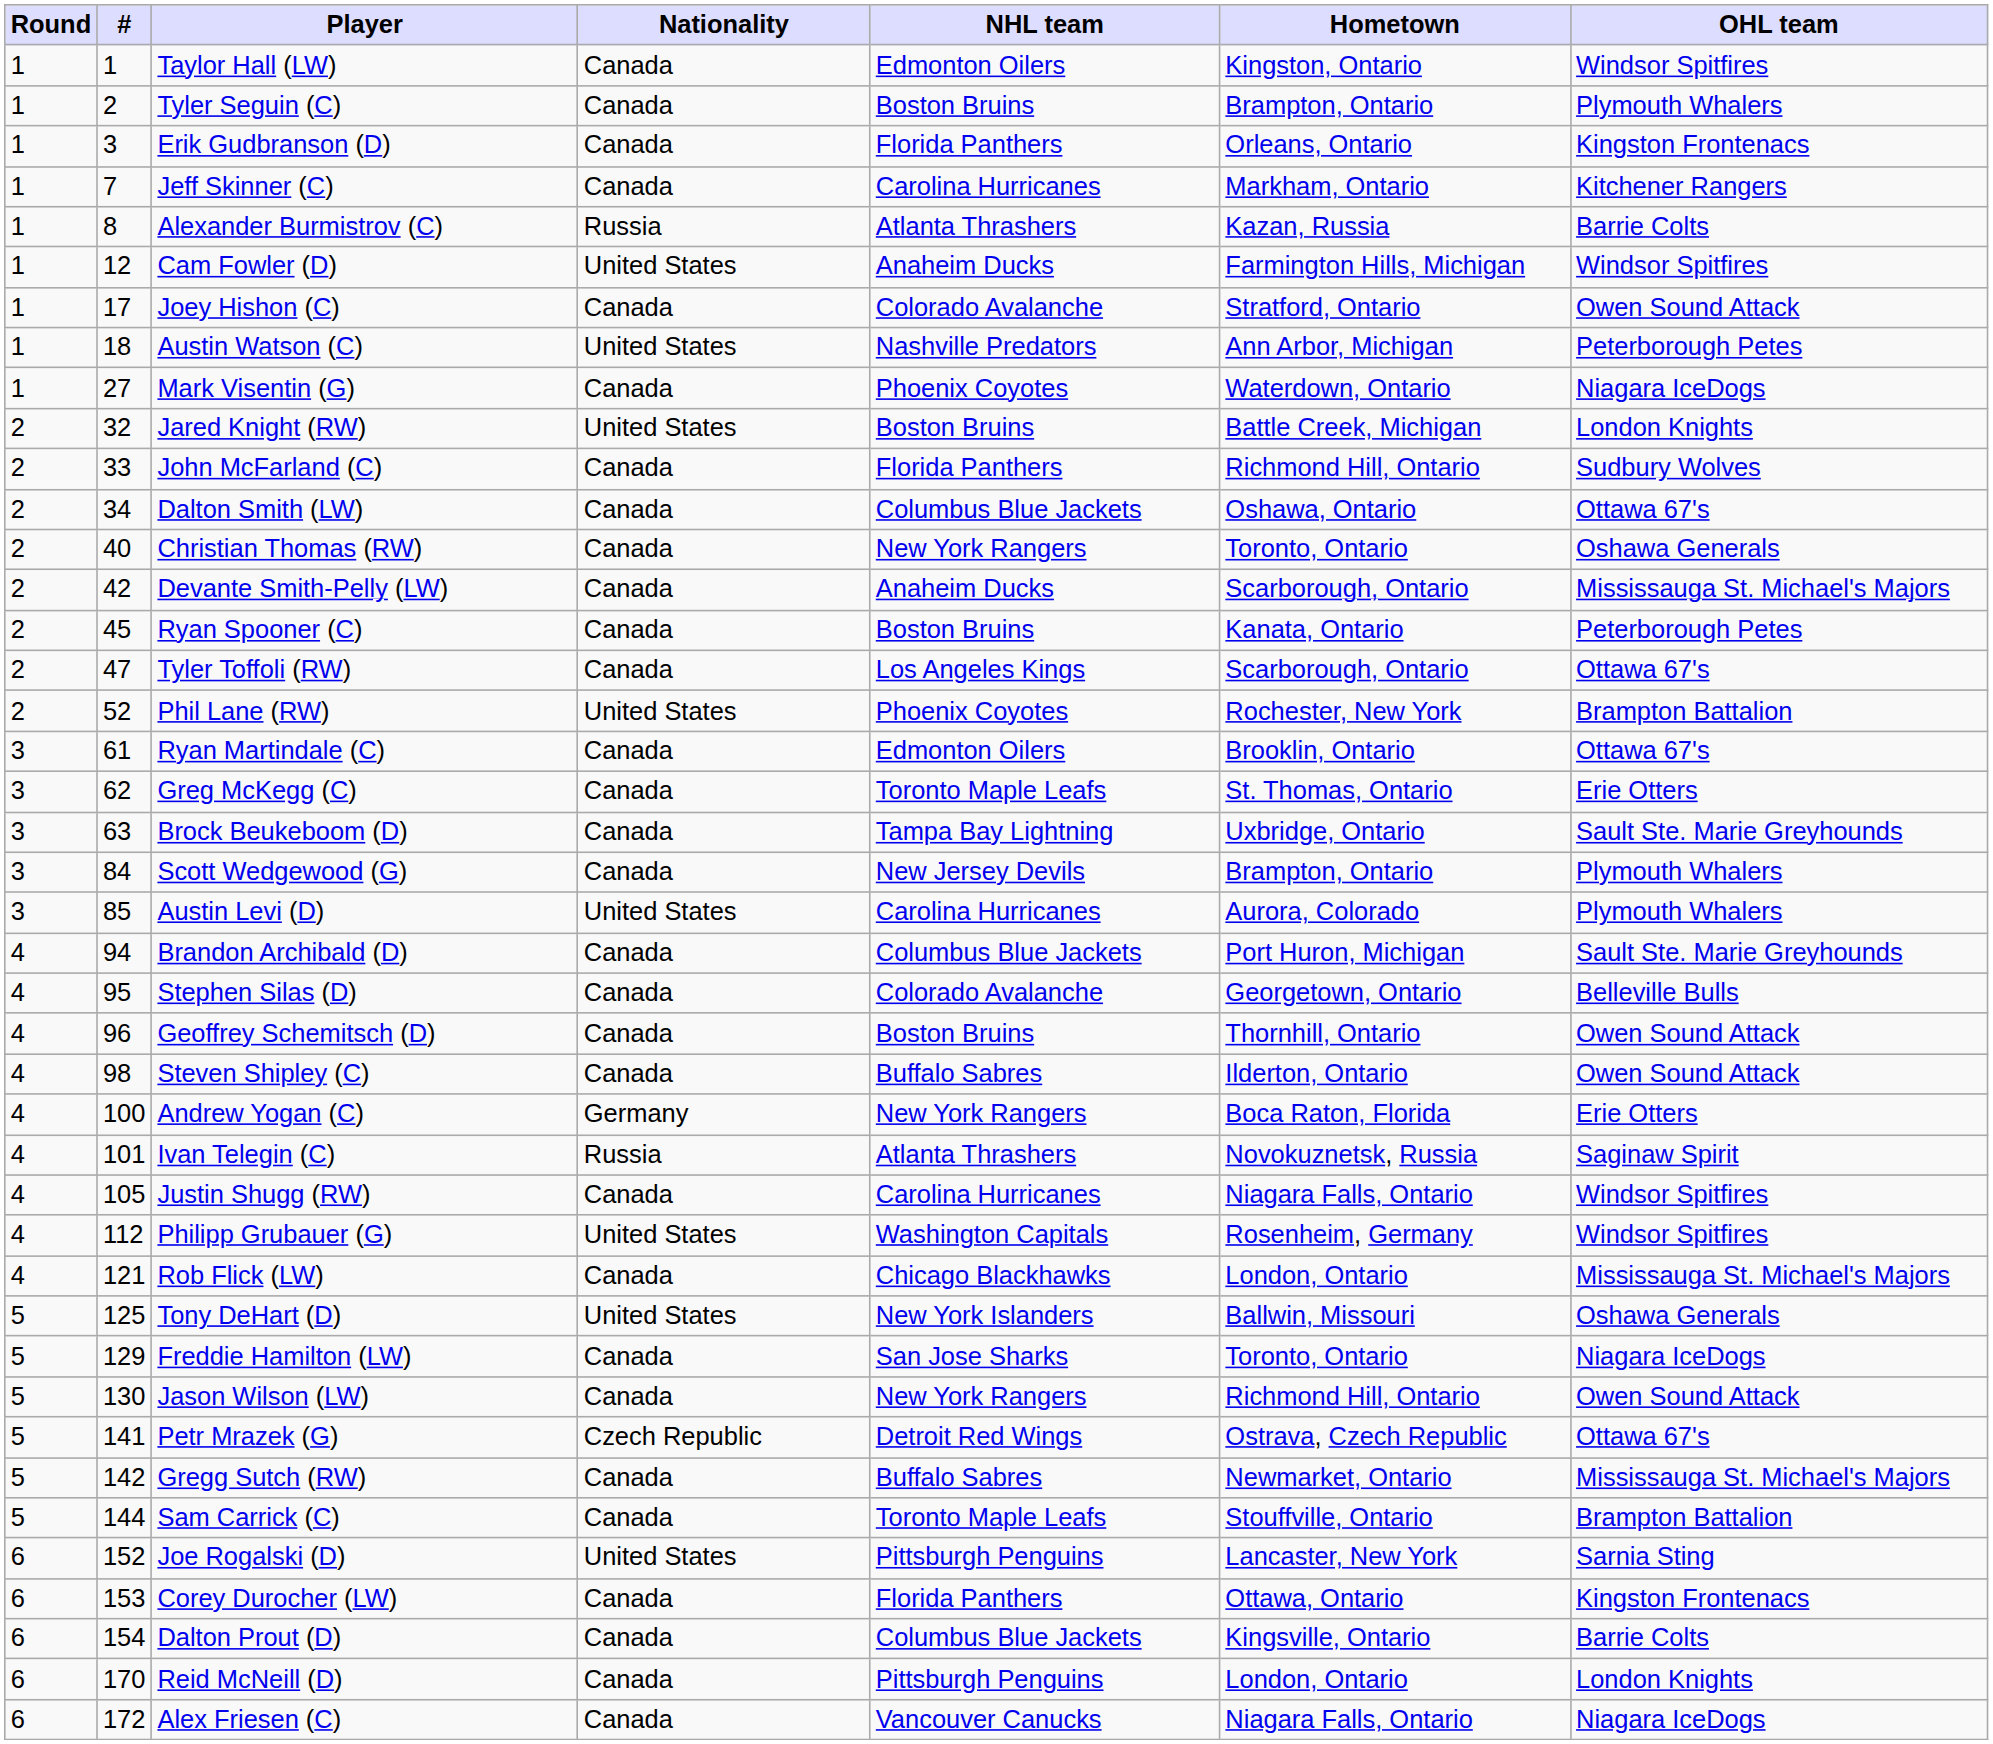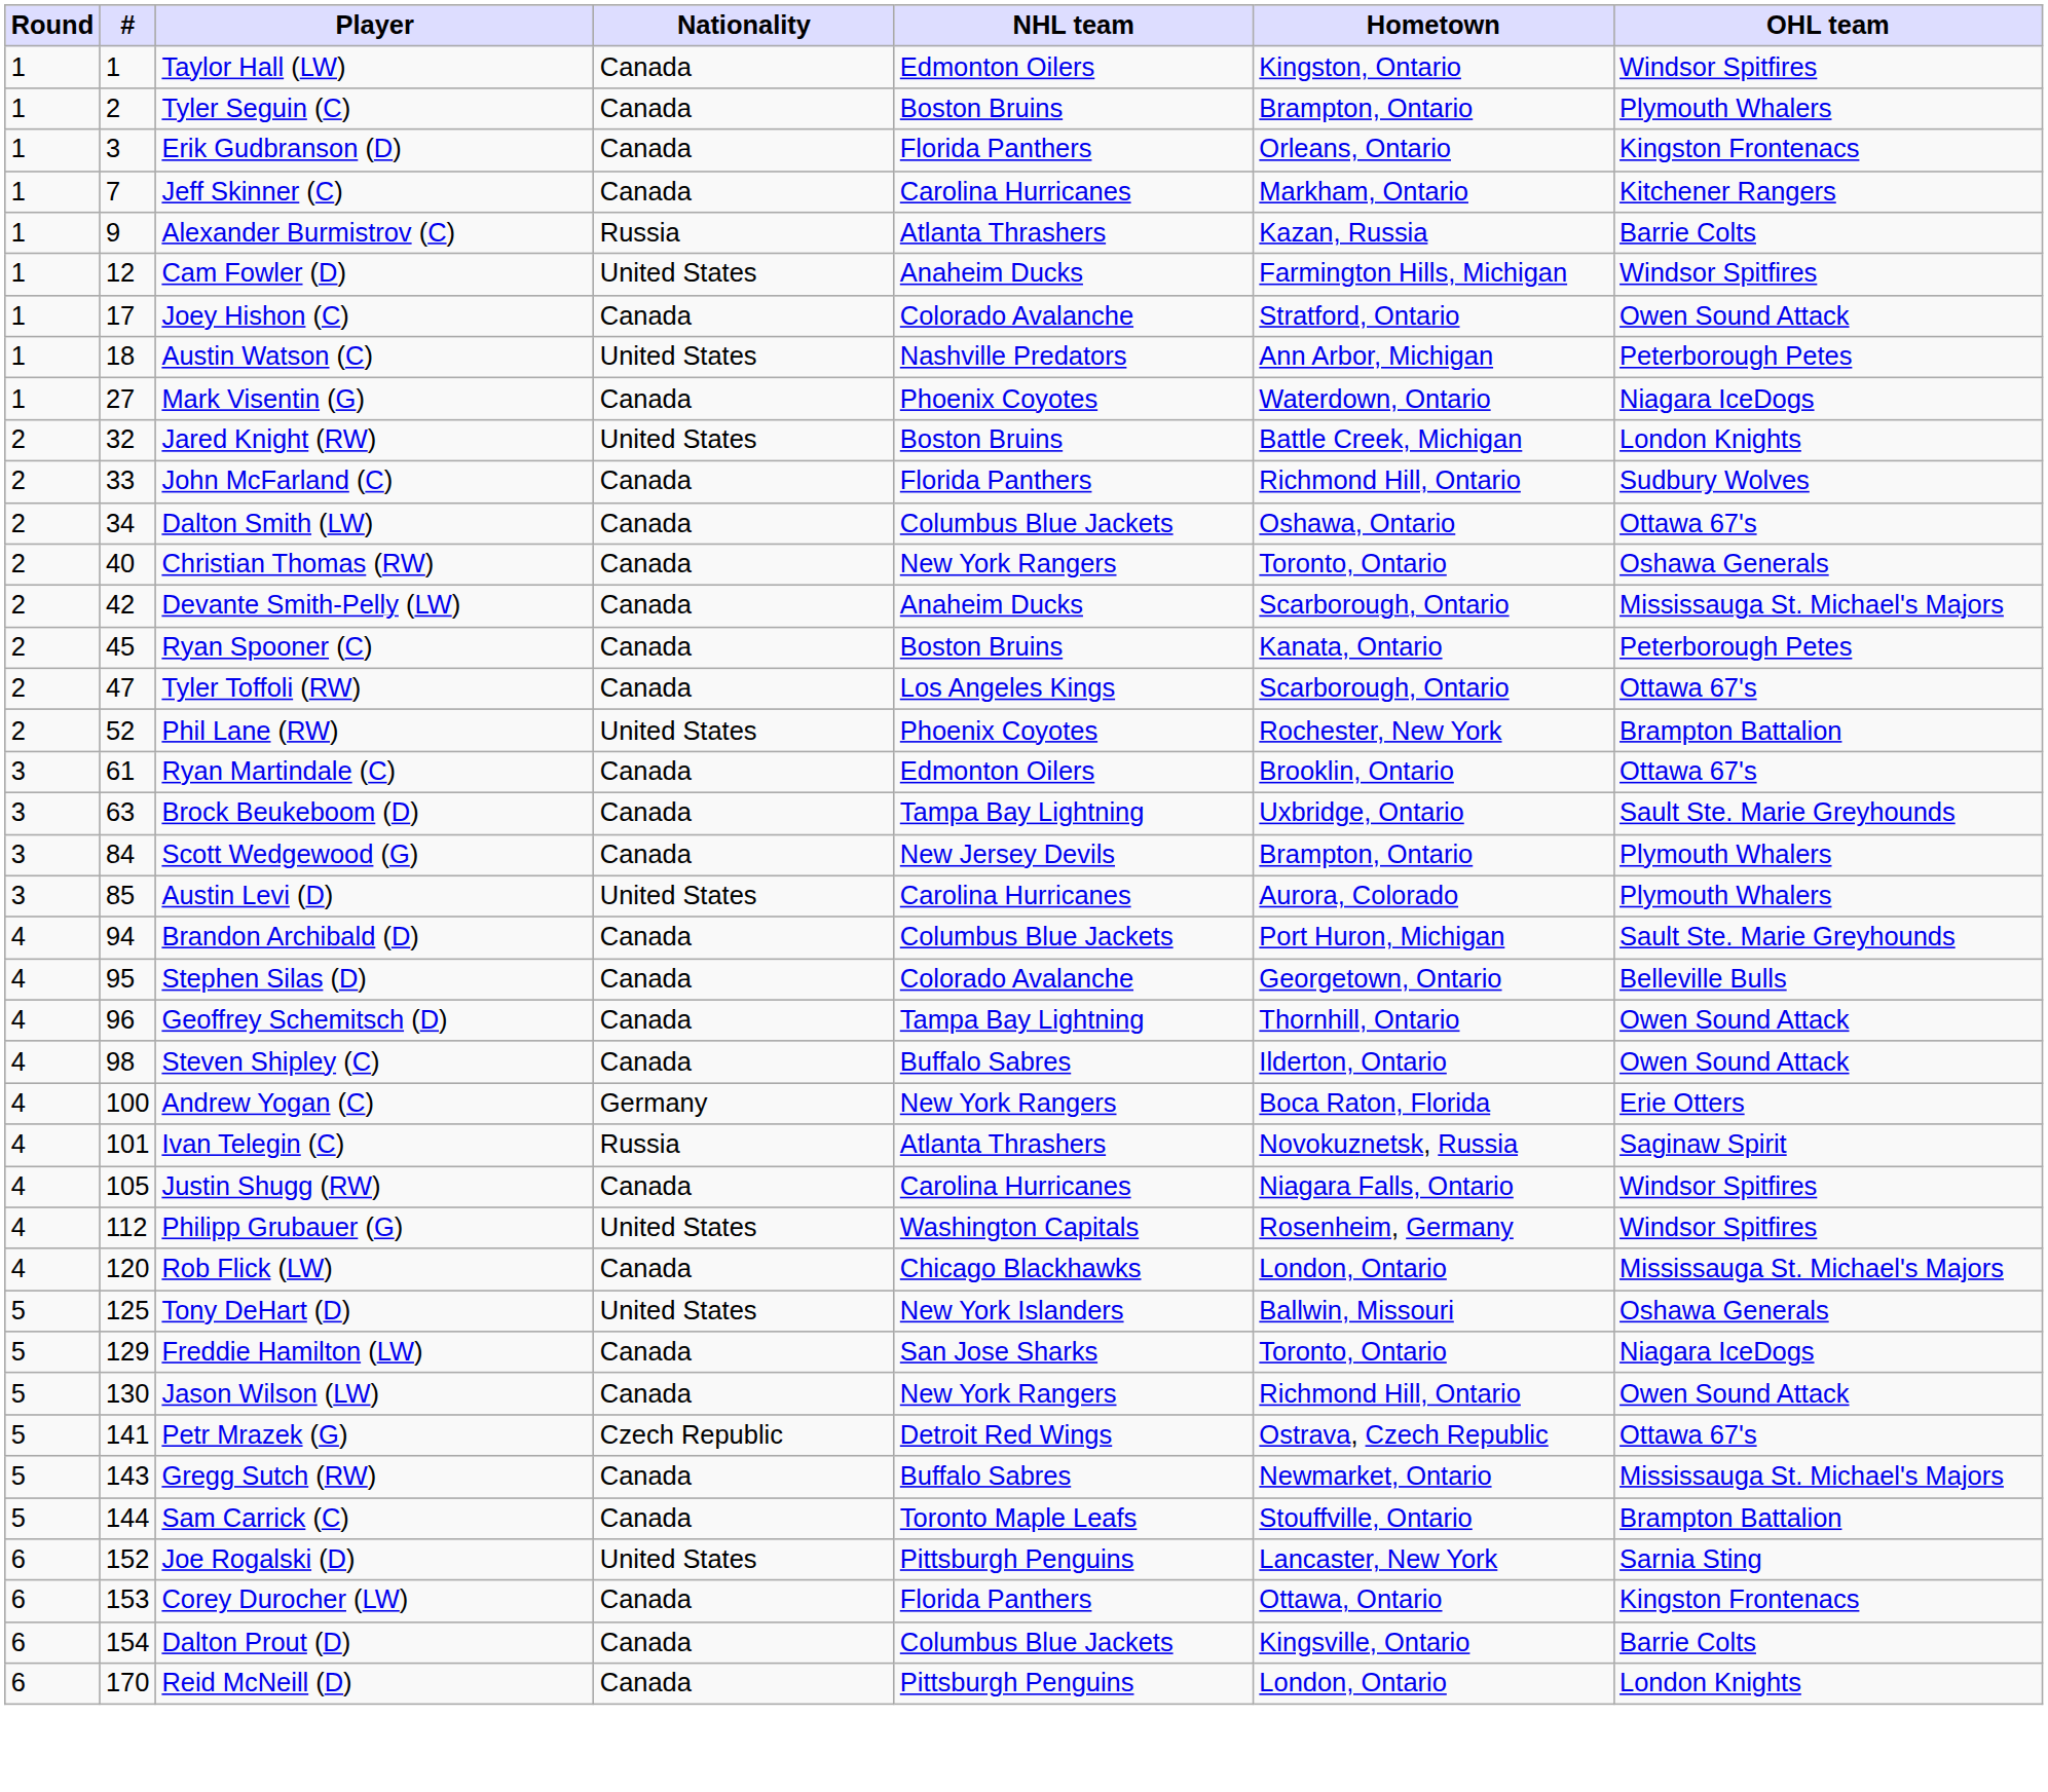Alexander Burmistrov (C) | #: 8 -> 9
- row: 3 | 62 | Greg McKegg (C) | Canada | Toronto Maple Leafs | St. Thomas, Ontario | Erie Otters
Geoffrey Schemitsch (D) | NHL team: Boston Bruins -> Tampa Bay Lightning
Rob Flick (LW) | #: 121 -> 120
Gregg Sutch (RW) | #: 142 -> 143
- row: 6 | 172 | Alex Friesen (C) | Canada | Vancouver Canucks | Niagara Falls, Ontario | Niagara IceDogs
